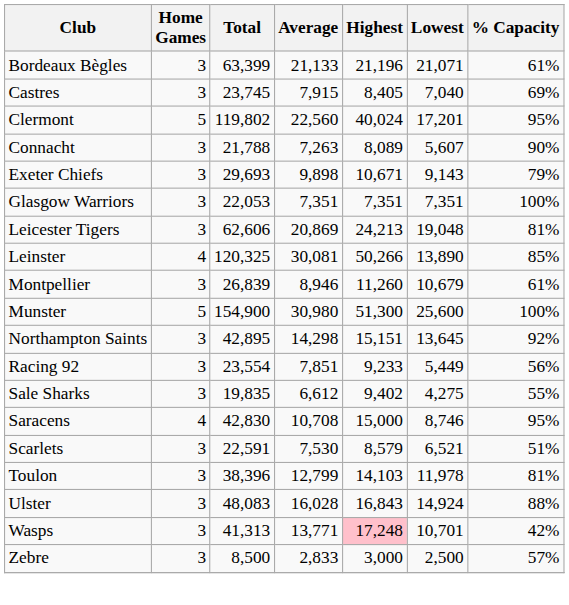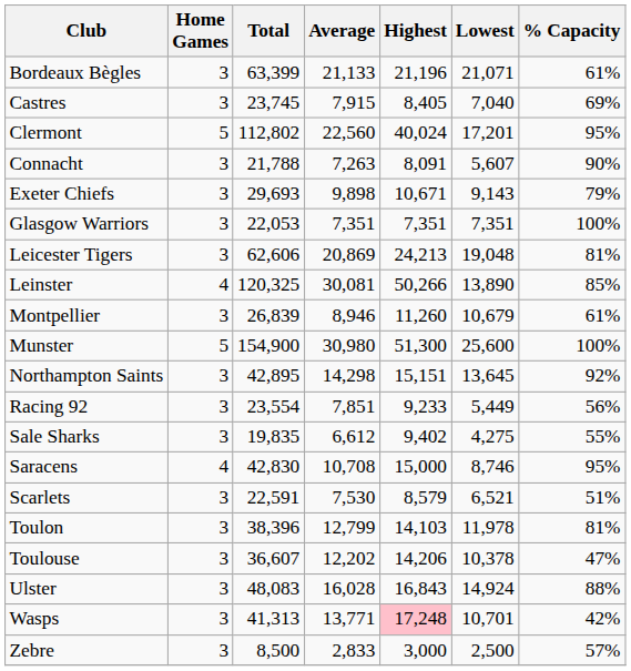Clermont | Total: 119,802 -> 112,802
Connacht | Highest: 8,089 -> 8,091
+ row: Toulouse | 3 | 36,607 | 12,202 | 14,206 | 10,378 | 47%
